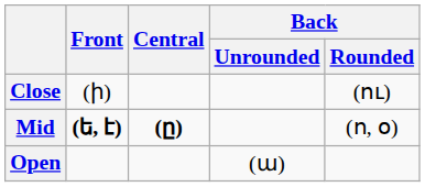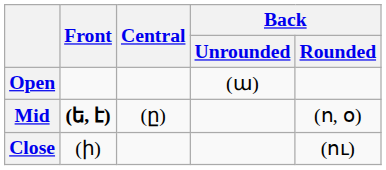rows swapped: Close <-> Open
Mid | Central: bold -> normal
